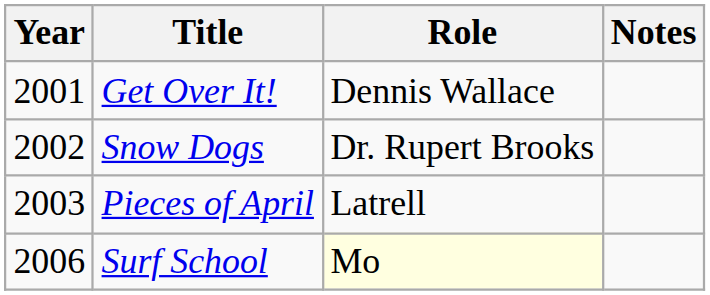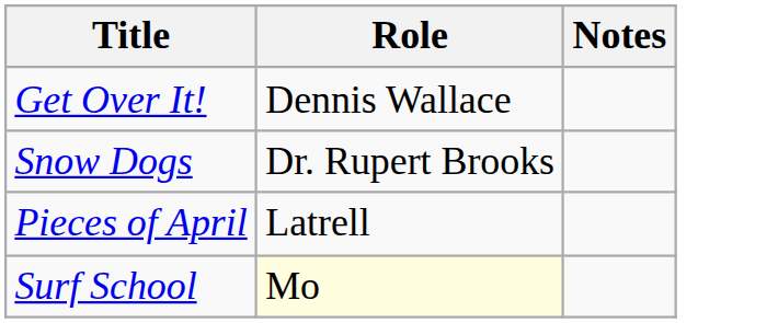- column: Year | 2001 | 2002 | 2003 | 2006
